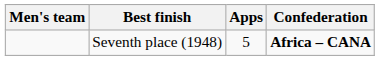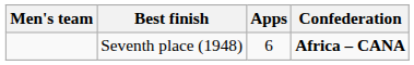Seventh place (1948) | Apps: 5 -> 6
